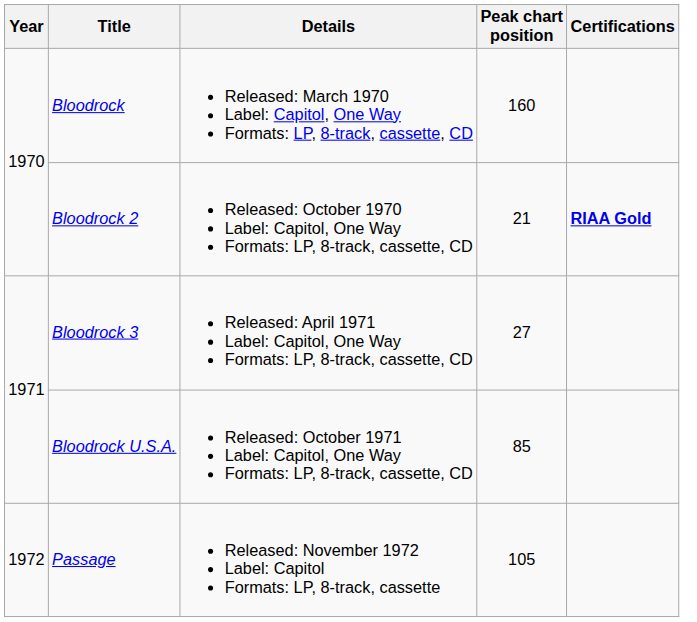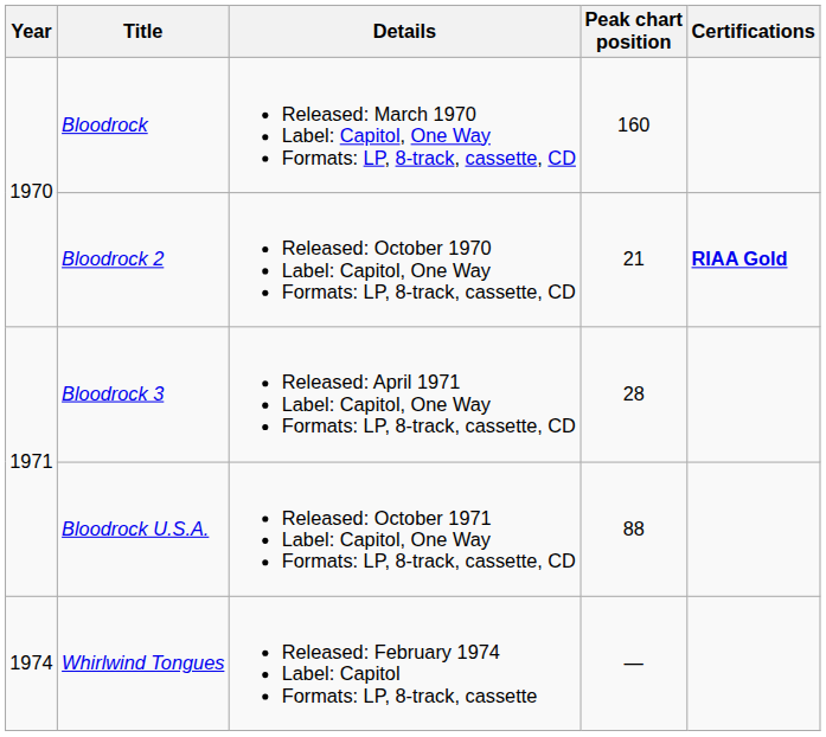Bloodrock 3 | Peak chart position: 27 -> 28
Bloodrock U.S.A. | Peak chart position: 85 -> 88
- row: 1972 | Passage | Released: November 1972 Label: Capitol Formats: LP, 8-track, cassette | 105
+ row: 1974 | Whirlwind Tongues | Released: February 1974 Label: Capitol Formats: LP, 8-track, cassette | —
